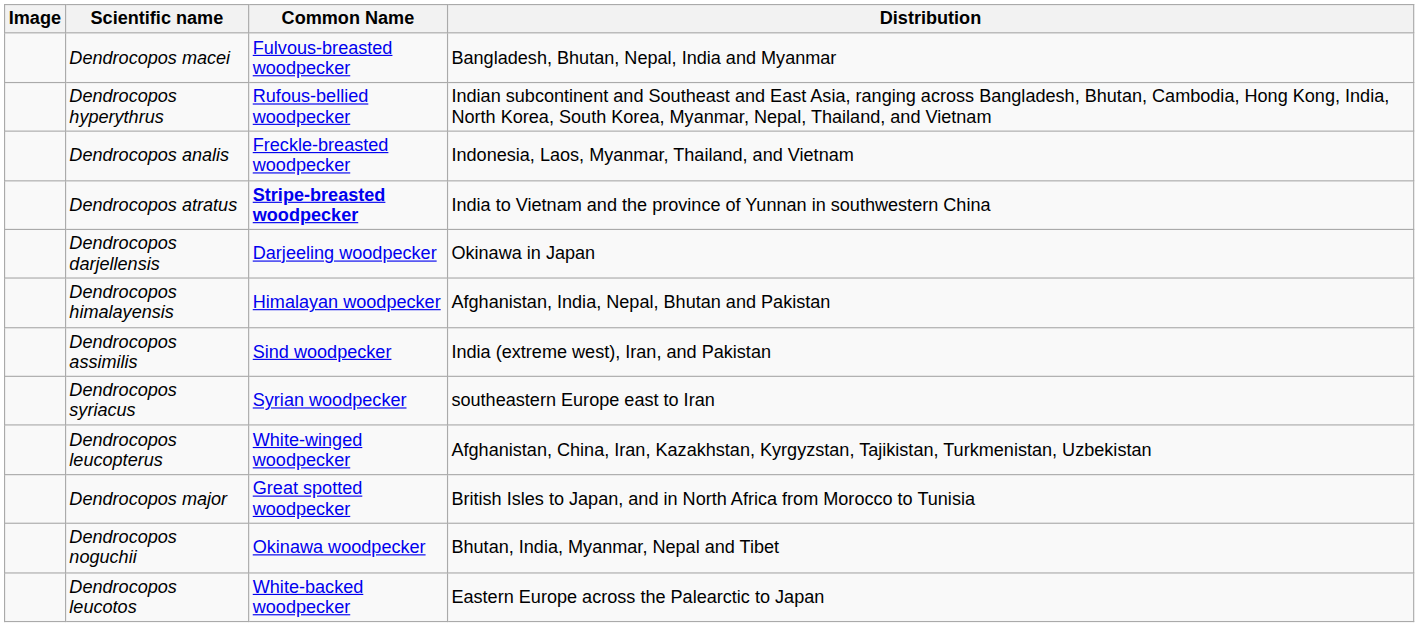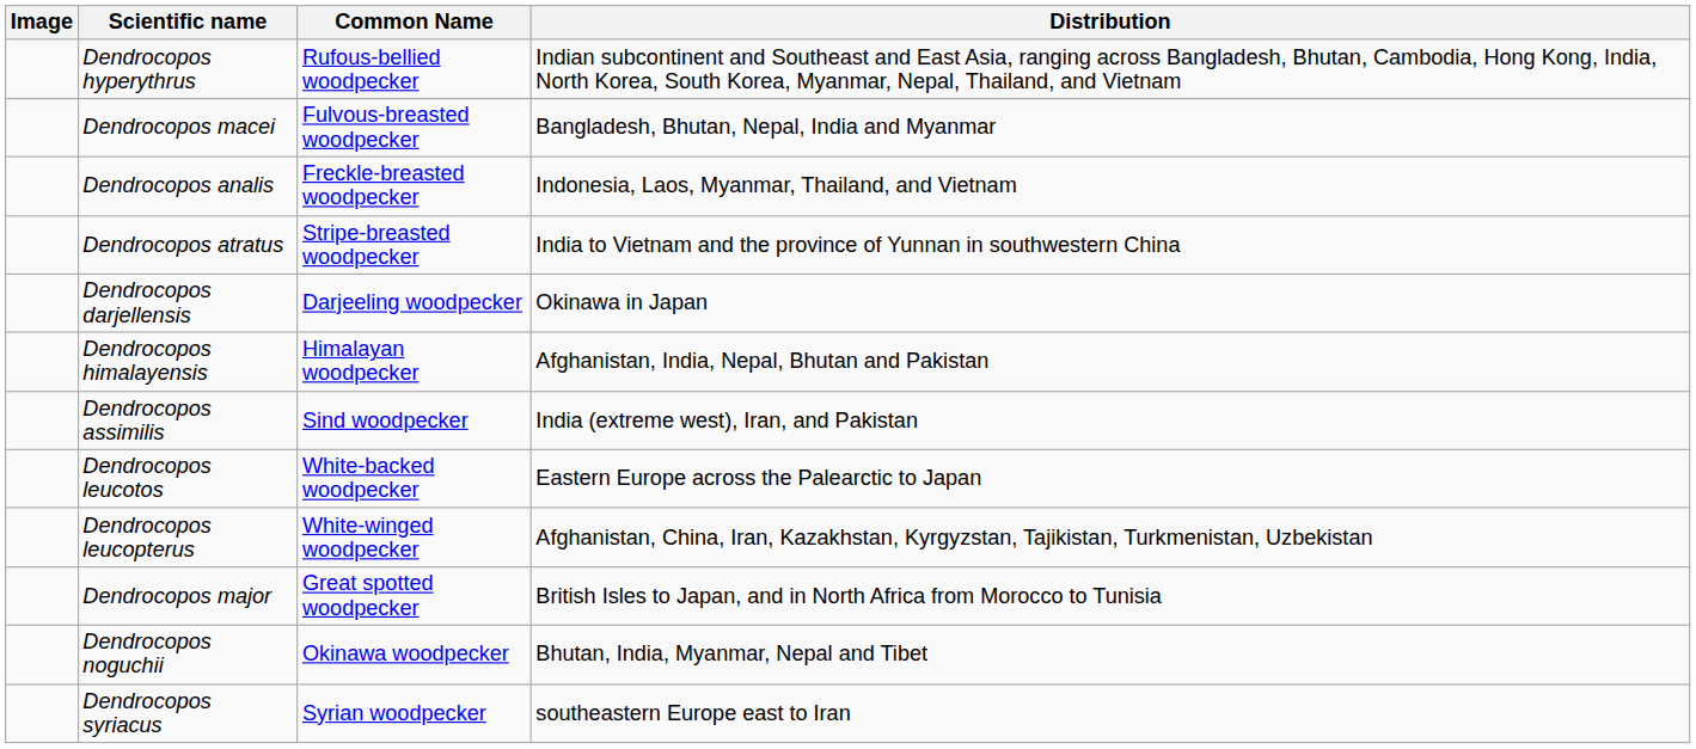rows swapped: Dendrocopos hyperythrus <-> Dendrocopos macei
Dendrocopos atratus | Common Name: bold -> normal
rows swapped: Dendrocopos syriacus <-> Dendrocopos leucotos
